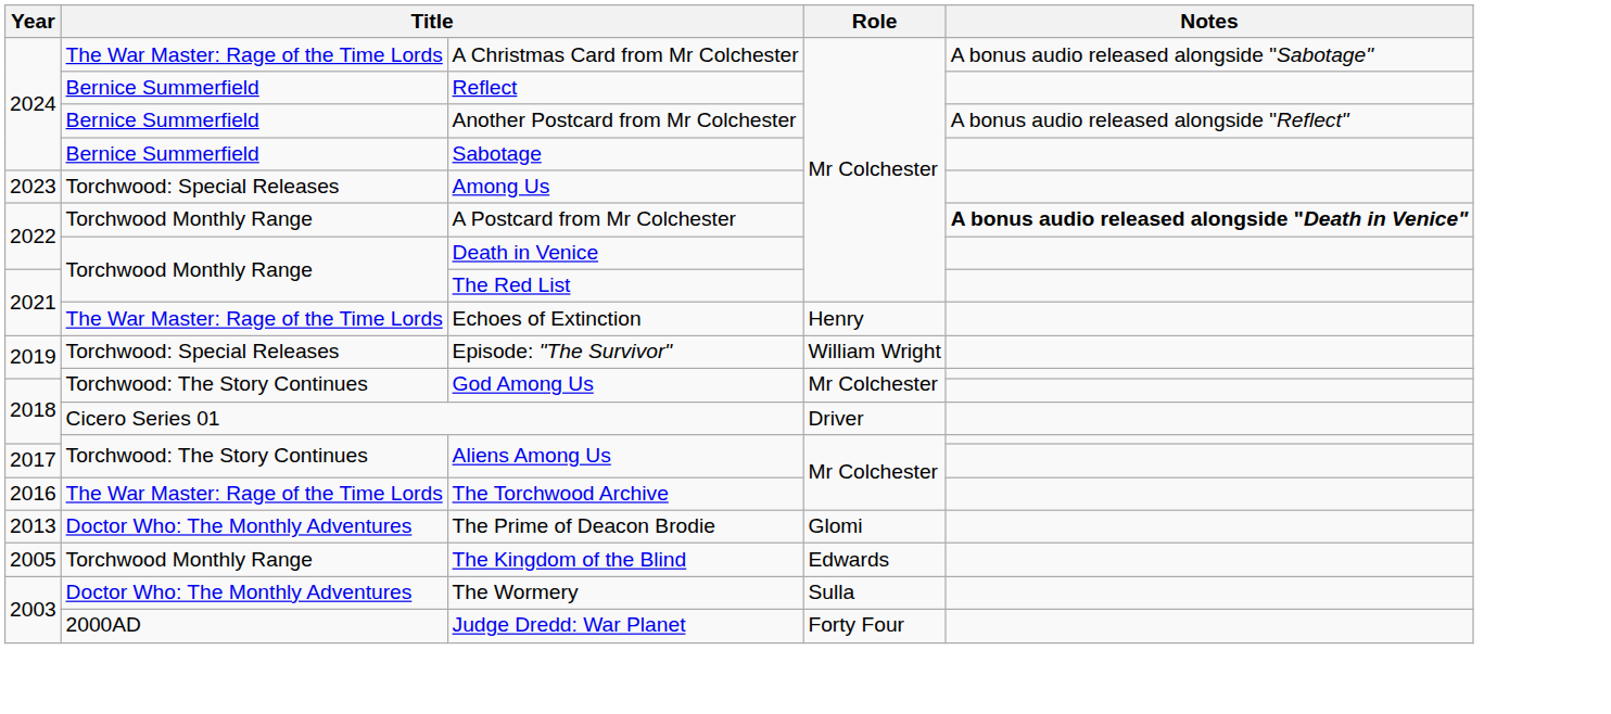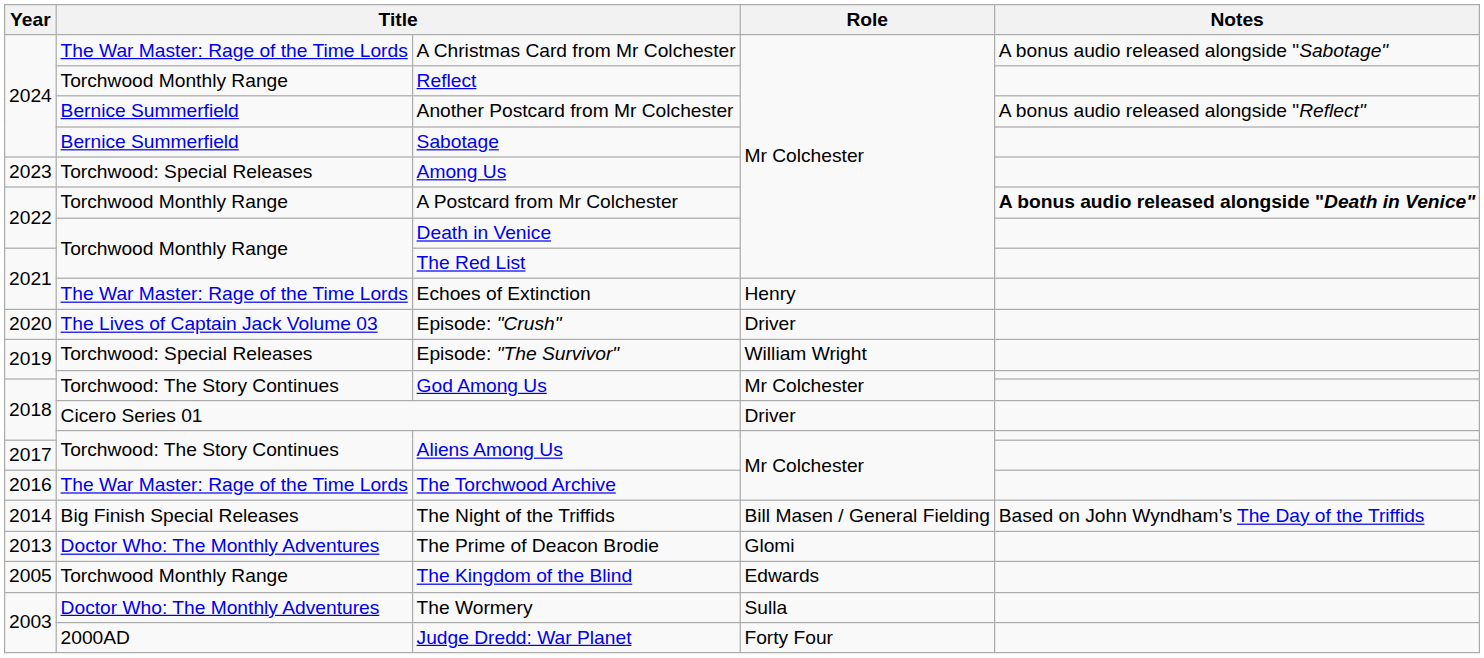Reflect | column 2: Bernice Summerfield -> Torchwood Monthly Range
+ row: 2020 | The Lives of Captain Jack Volume 03 | Episode: "Crush" | Driver
+ row: 2014 | Big Finish Special Releases | The Night of the Triffids | Bill Masen / General Fielding | Based on John Wyndham’s The Day of the Triffids
